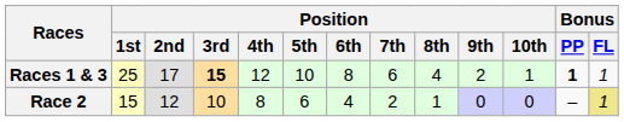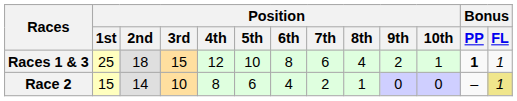Races 1 & 3 | Position / 2nd: 17 -> 18
Races 1 & 3 | Position / 3rd: bold -> normal
Race 2 | Position / 2nd: 12 -> 14
